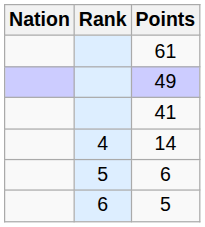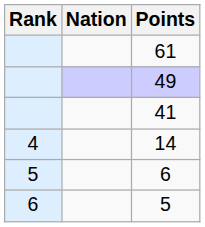columns swapped: Rank <-> Nation
